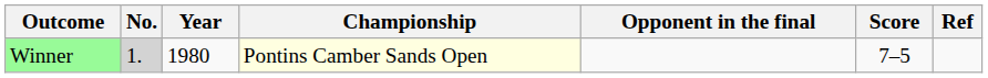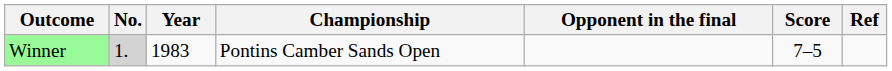Winner | Year: 1980 -> 1983
Winner | Championship: lightyellow background -> no background
